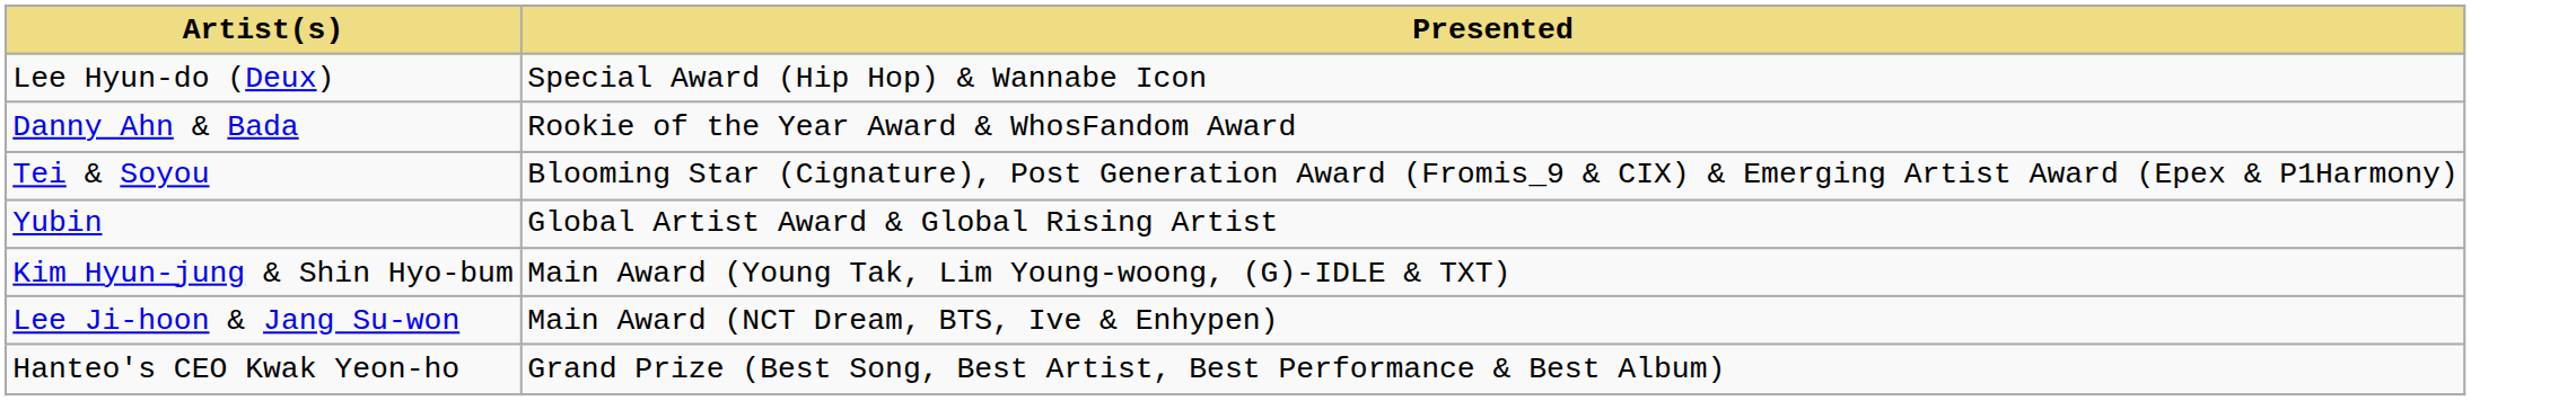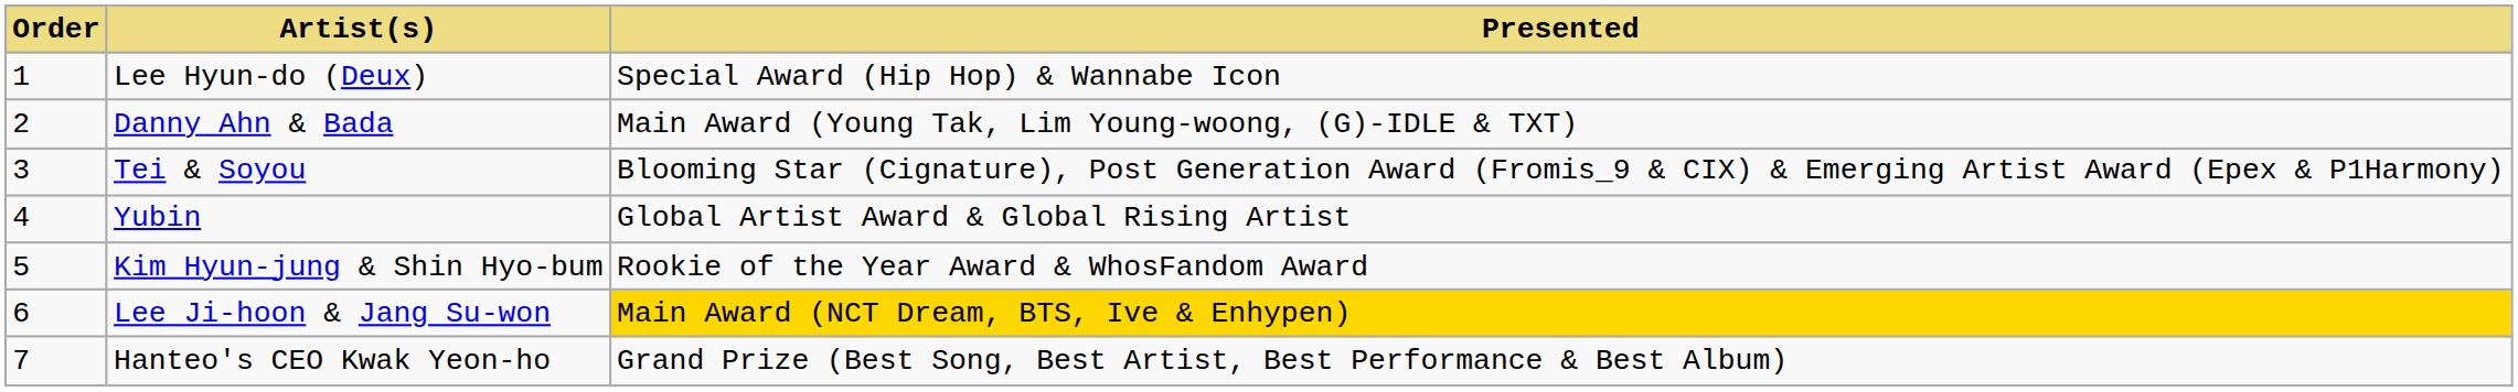+ column: Order | 1 | 2 | 3 | 4 | 5 | 6 | 7
Danny Ahn & Bada | Presented: Rookie of the Year Award & WhosFandom Award -> Main Award (Young Tak, Lim Young-woong, (G)-IDLE & TXT)
Kim Hyun-jung & Shin Hyo-bum | Presented: Main Award (Young Tak, Lim Young-woong, (G)-IDLE & TXT) -> Rookie of the Year Award & WhosFandom Award
Lee Ji-hoon & Jang Su-won | Presented: no background -> gold background
